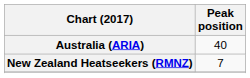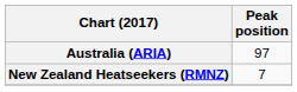Australia (ARIA) | Peak position: 40 -> 97
